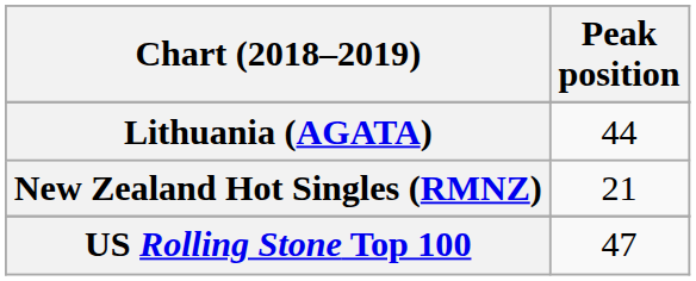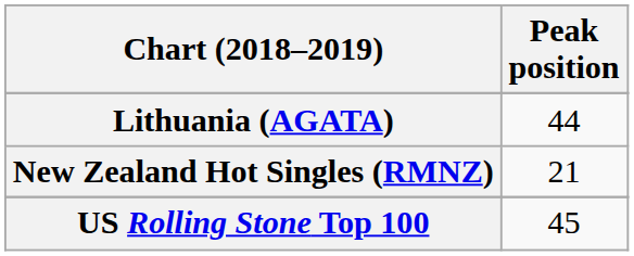US Rolling Stone Top 100 | Peak position: 47 -> 45
